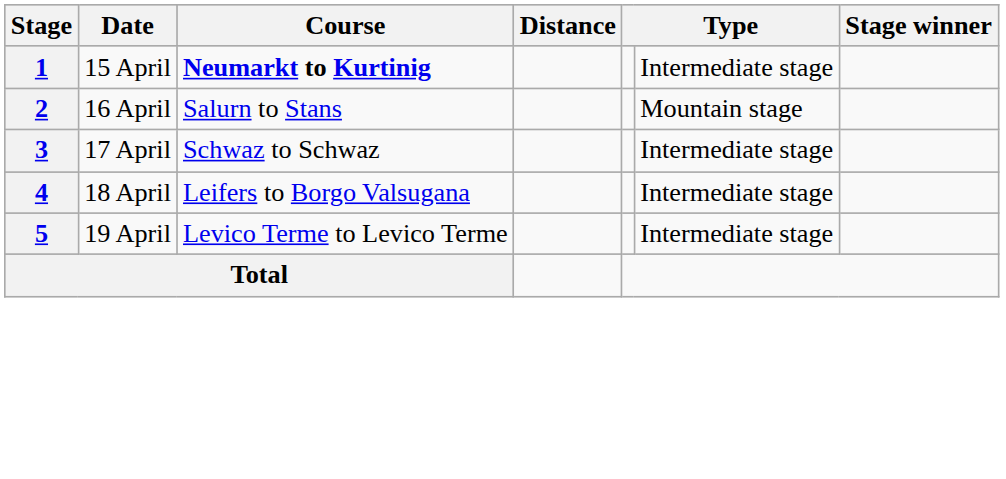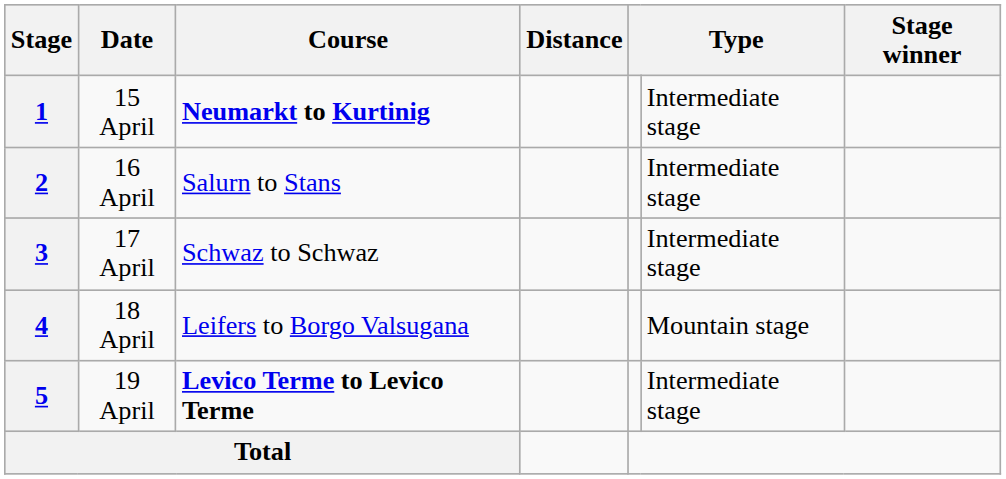2 | column 6: Mountain stage -> Intermediate stage
4 | column 6: Intermediate stage -> Mountain stage
5 | Course: normal -> bold
